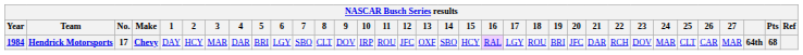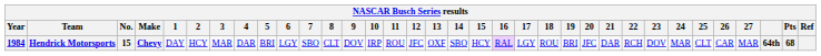Hendrick Motorsports | No.: 17 -> 15
